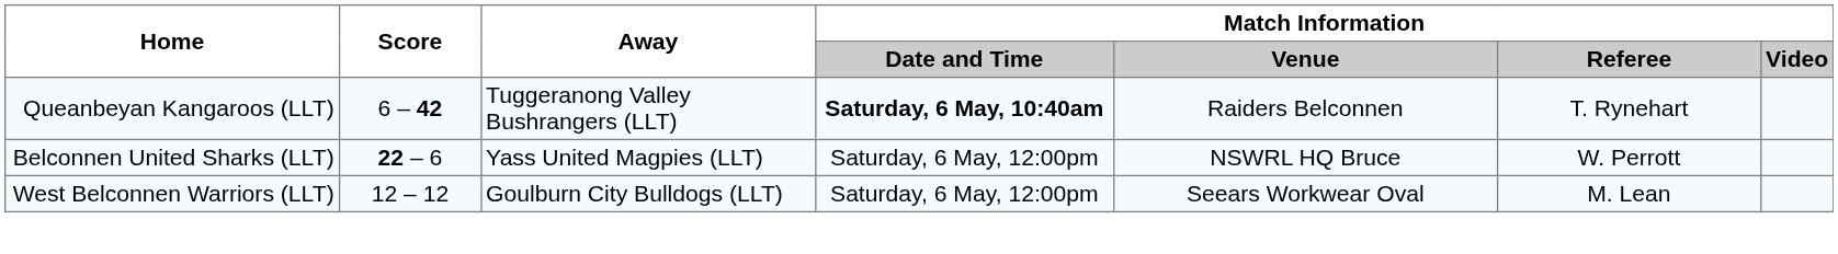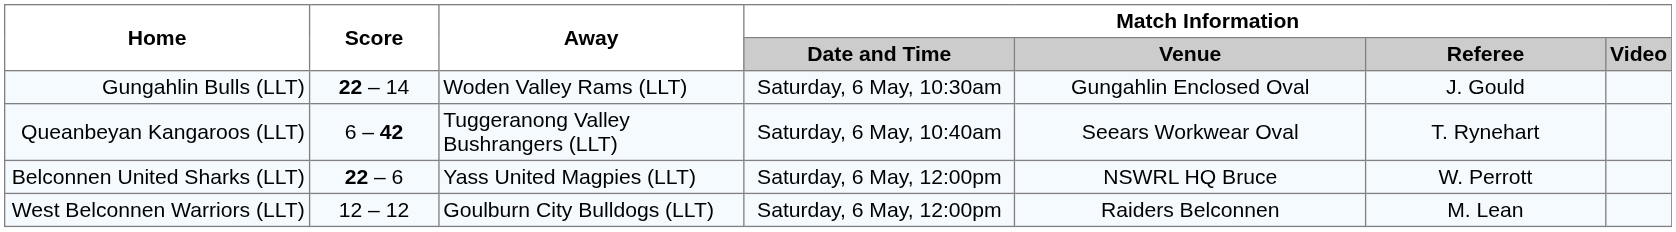+ row: Gungahlin Bulls (LLT) | 22 – 14 | Woden Valley Rams (LLT) | Saturday, 6 May, 10:30am | Gungahlin Enclosed Oval | J. Gould
Queanbeyan Kangaroos (LLT) | Match Information / Date and Time: bold -> normal
Queanbeyan Kangaroos (LLT) | Match Information / Venue: Raiders Belconnen -> Seears Workwear Oval
West Belconnen Warriors (LLT) | Match Information / Venue: Seears Workwear Oval -> Raiders Belconnen
